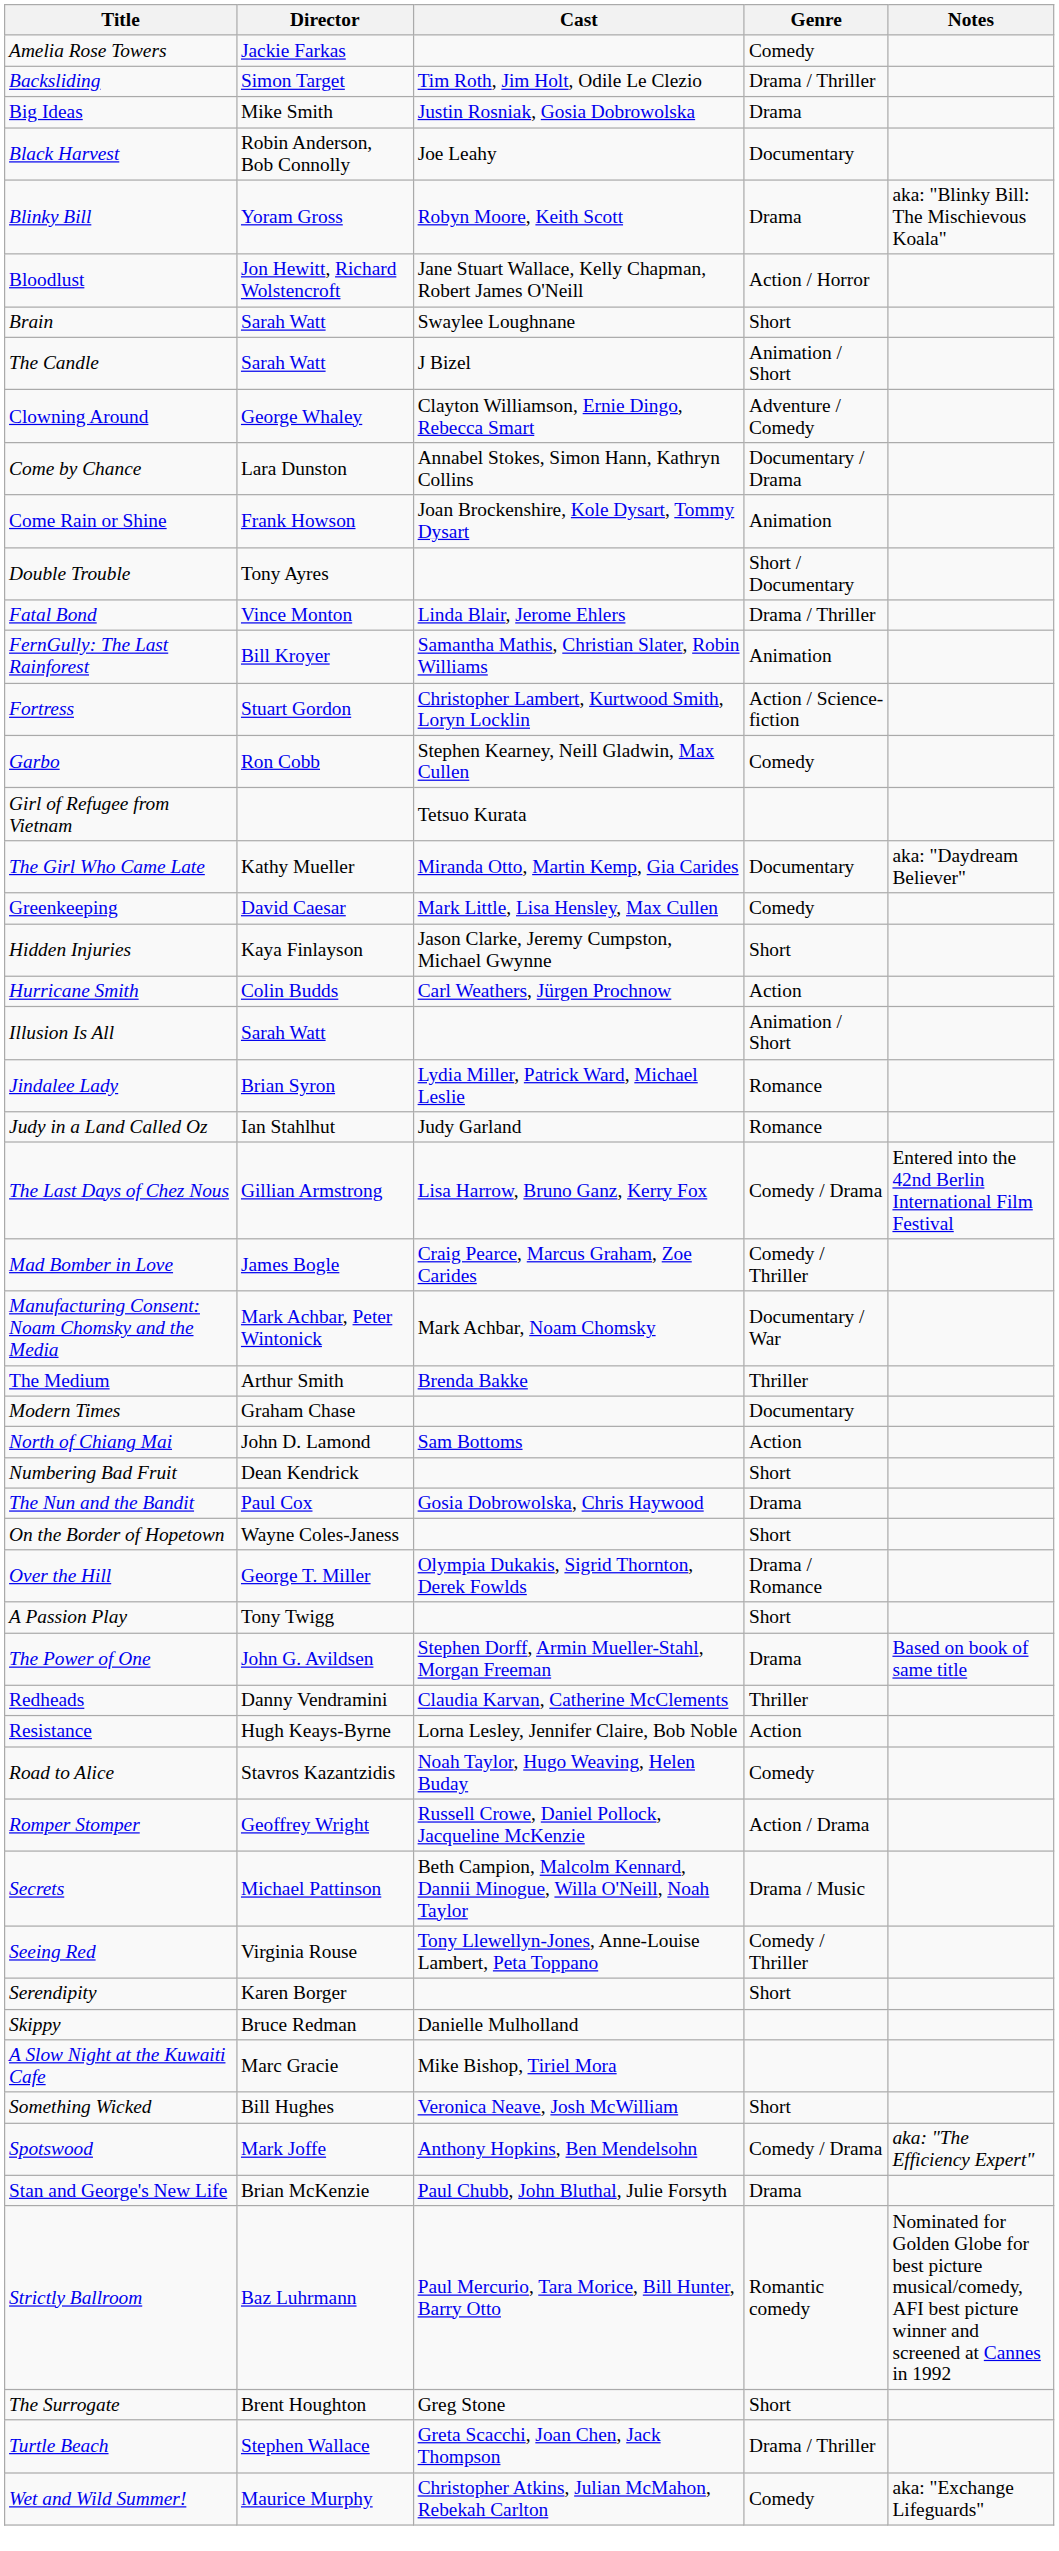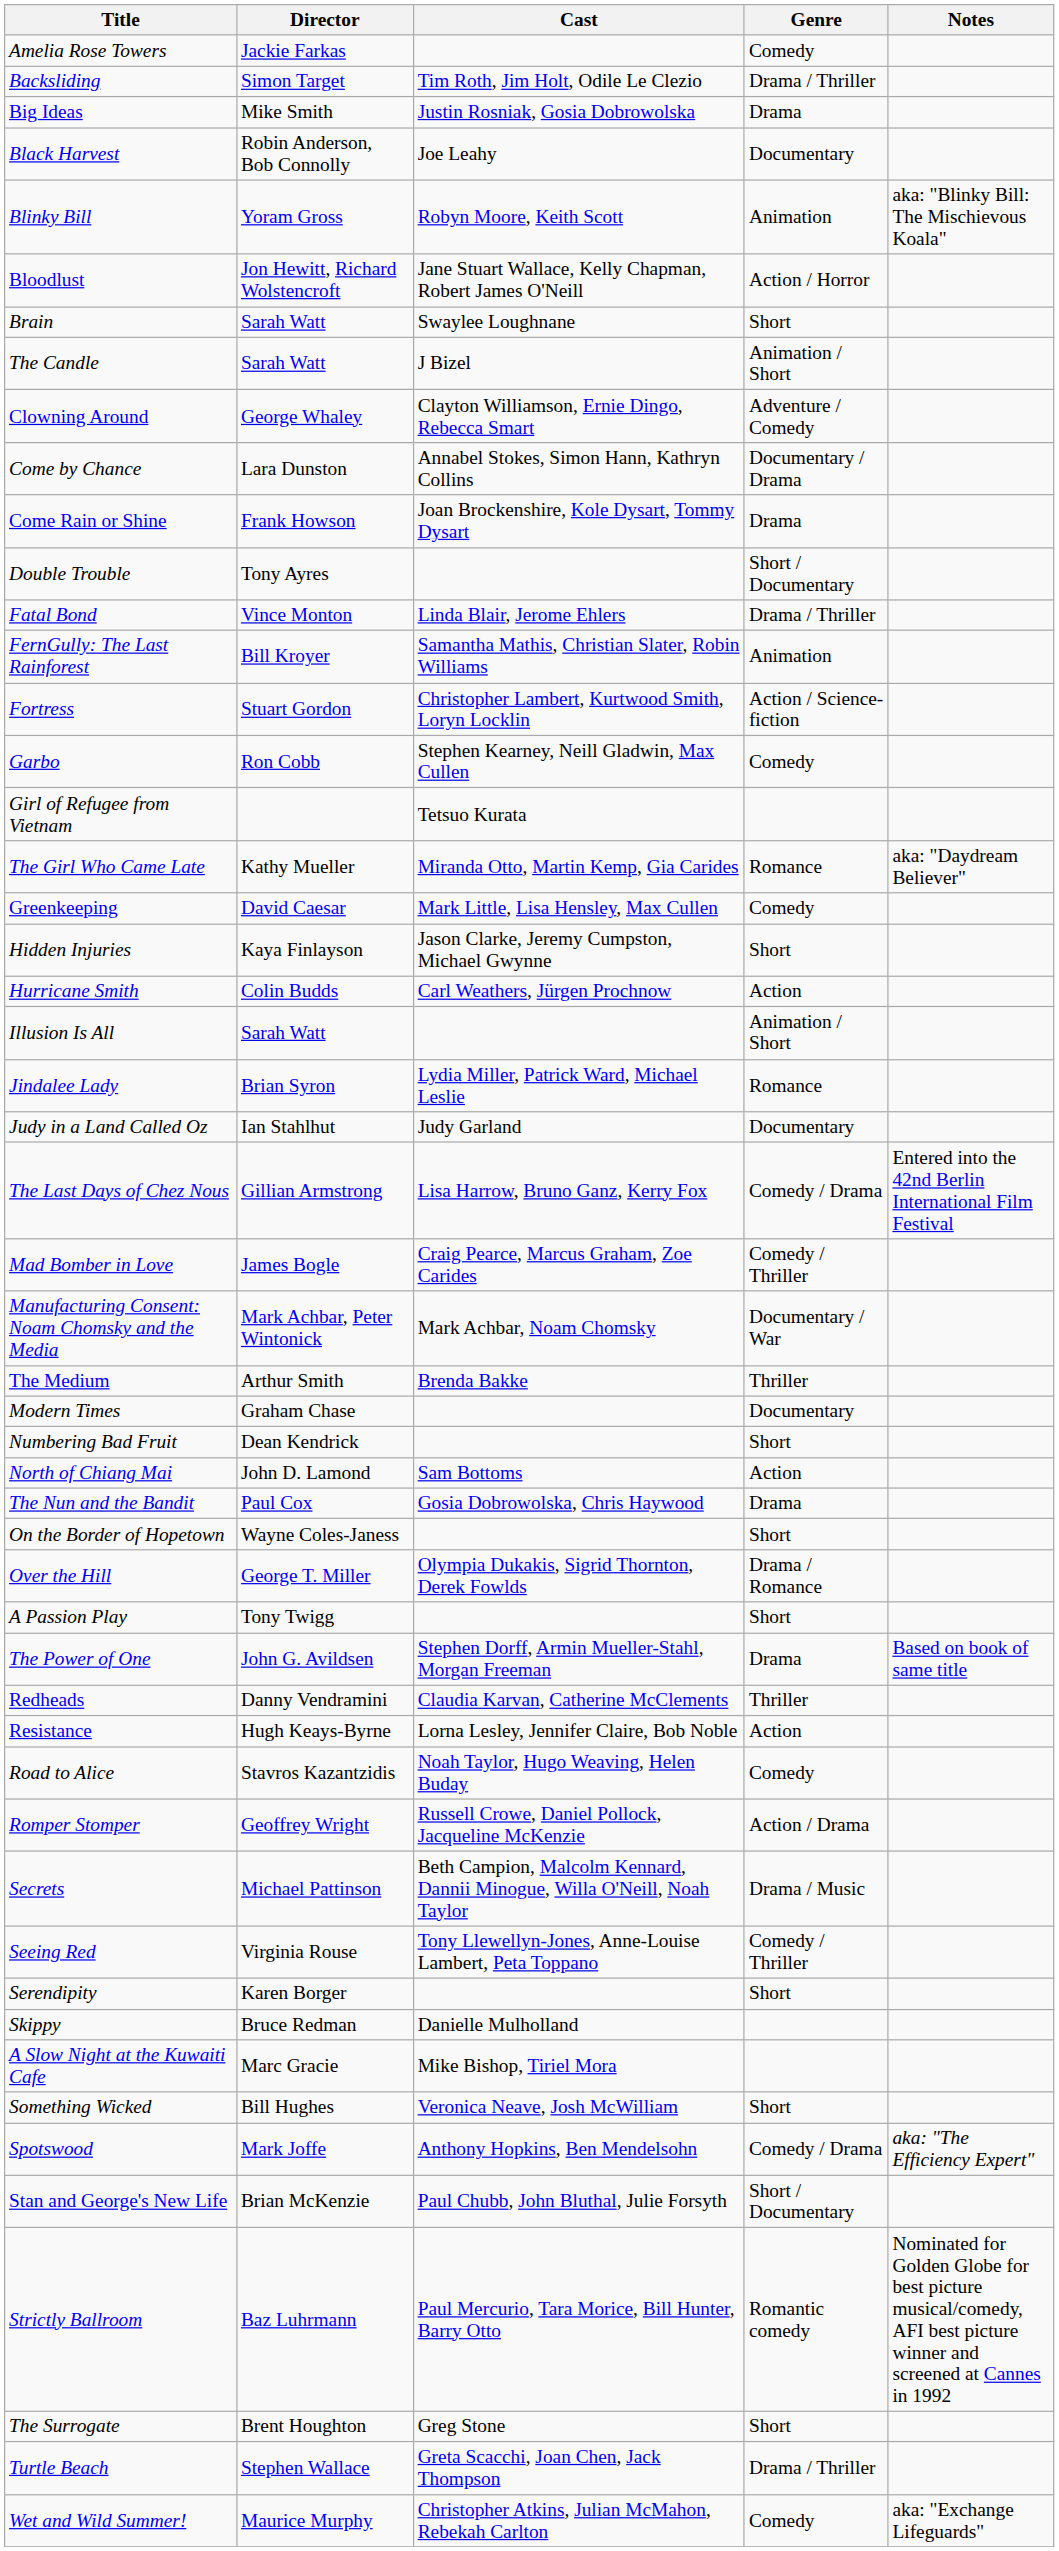Blinky Bill | Genre: Drama -> Animation
Come Rain or Shine | Genre: Animation -> Drama
The Girl Who Came Late | Genre: Documentary -> Romance
Judy in a Land Called Oz | Genre: Romance -> Documentary
rows swapped: North of Chiang Mai <-> Numbering Bad Fruit
Stan and George's New Life | Genre: Drama -> Short / Documentary
